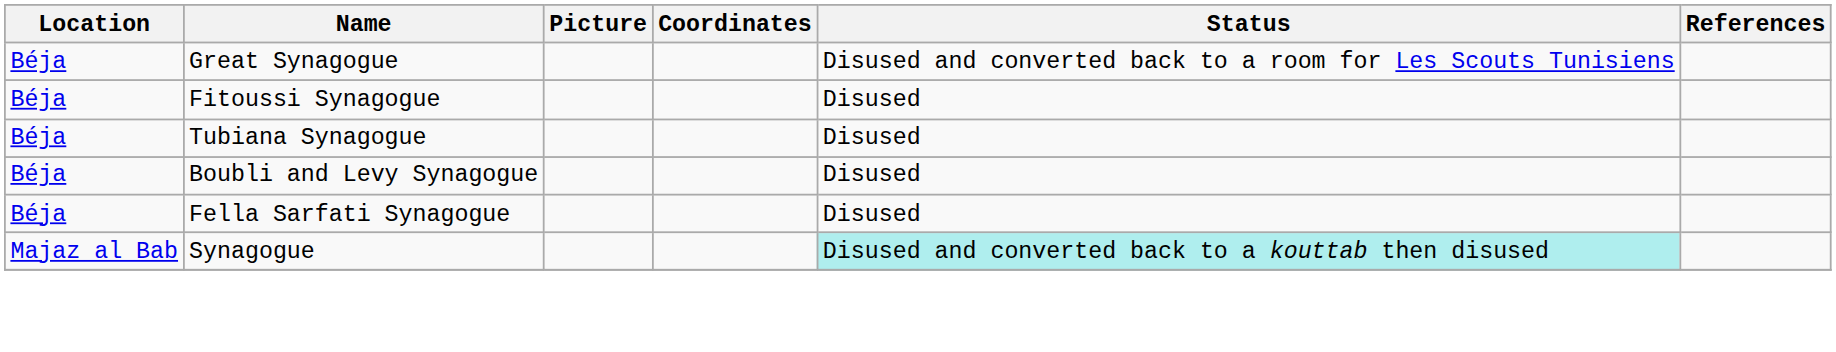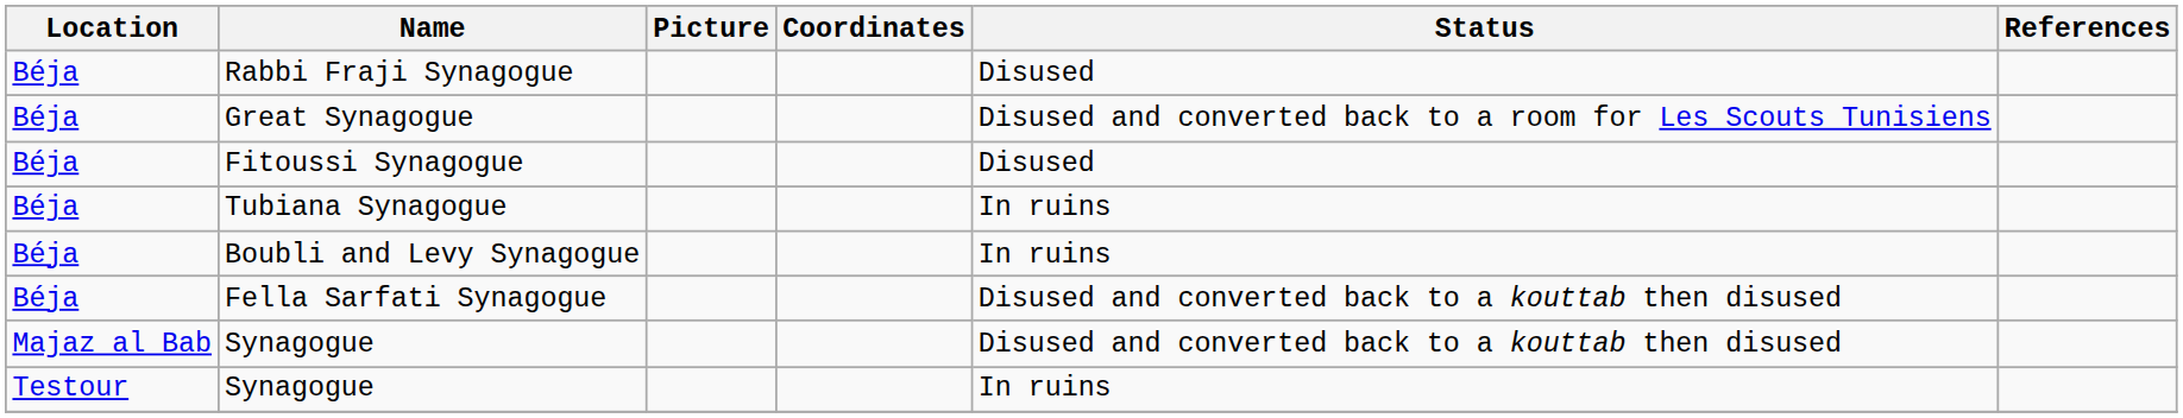+ row: Béja | Rabbi Fraji Synagogue | Disused
Tubiana Synagogue | Status: Disused -> In ruins
Boubli and Levy Synagogue | Status: Disused -> In ruins
Fella Sarfati Synagogue | Status: Disused -> Disused and converted back to a kouttab then disused
Majaz al Bab / Synagogue | Status: paleturquoise background -> no background
+ row: Testour | Synagogue | In ruins
